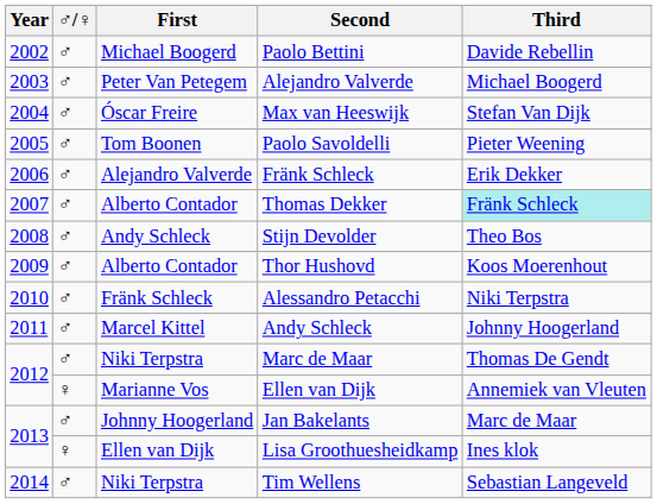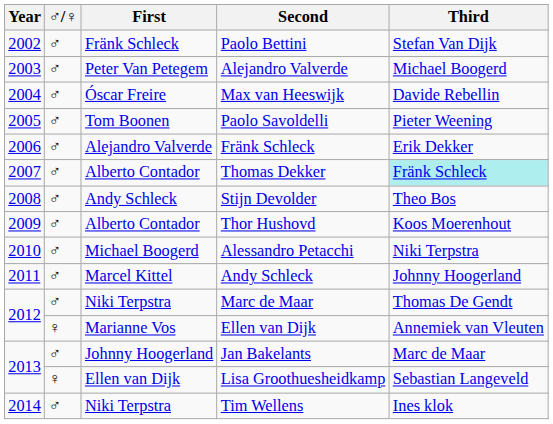Paolo Bettini | First: Michael Boogerd -> Fränk Schleck
Paolo Bettini | Third: Davide Rebellin -> Stefan Van Dijk
Max van Heeswijk | Third: Stefan Van Dijk -> Davide Rebellin
Alessandro Petacchi | First: Fränk Schleck -> Michael Boogerd
Lisa Groothuesheidkamp | Third: Ines klok -> Sebastian Langeveld
Tim Wellens | Third: Sebastian Langeveld -> Ines klok
